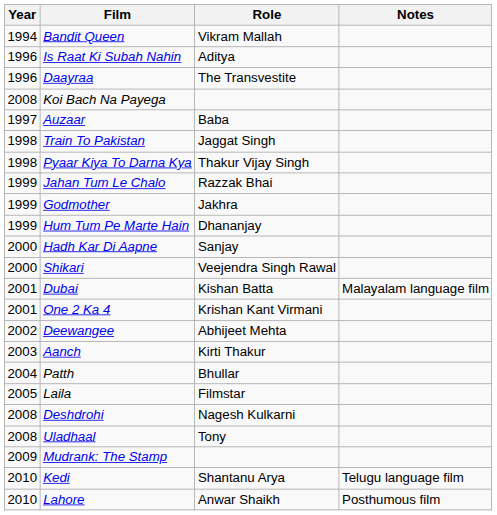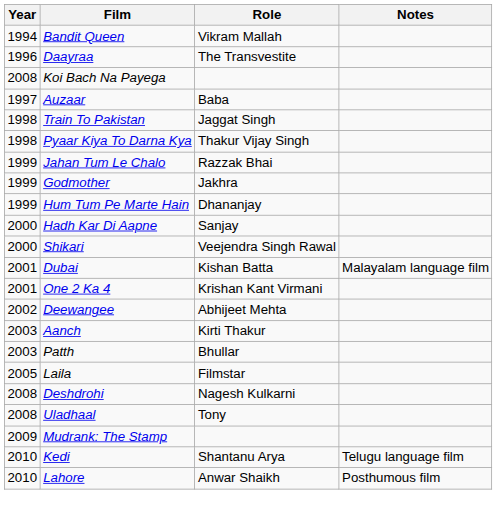- row: 1996 | Is Raat Ki Subah Nahin | Aditya
Patth | Year: 2004 -> 2003
